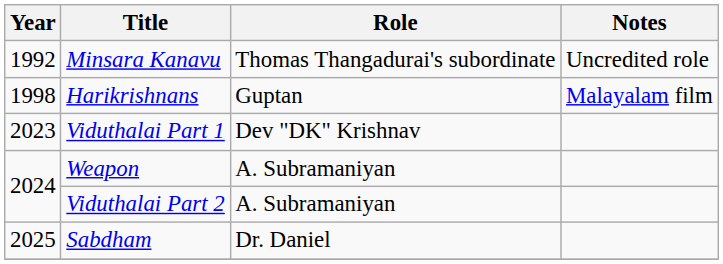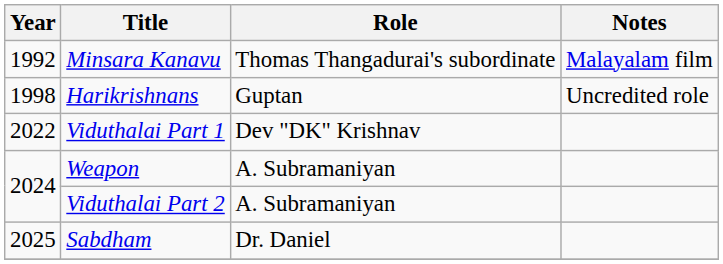Minsara Kanavu | Notes: Uncredited role -> Malayalam film
Harikrishnans | Notes: Malayalam film -> Uncredited role
Viduthalai Part 1 | Year: 2023 -> 2022
